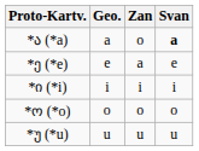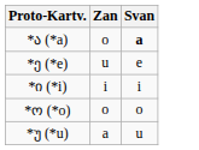- column: Geo. | a | e | i | o | u
*ე (*e) | Zan: a -> u
*უ (*u) | Zan: u -> a
